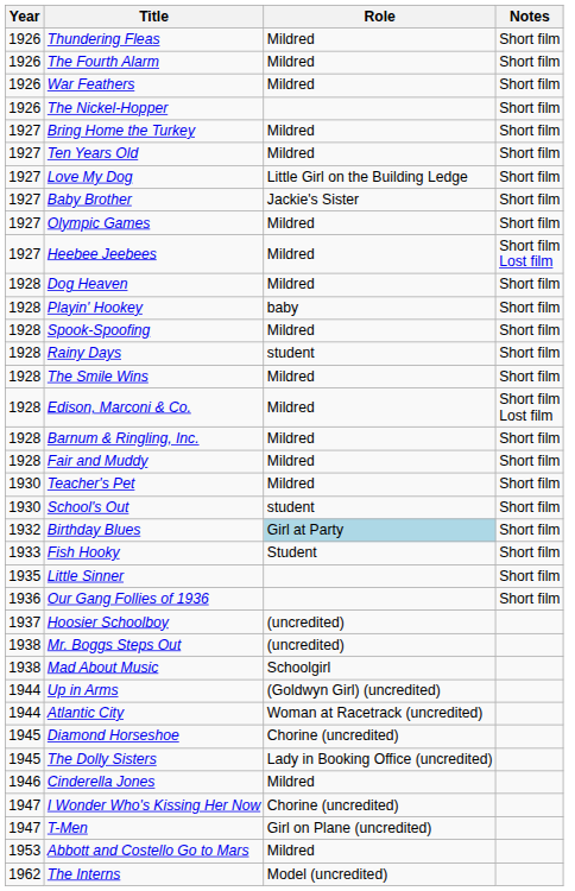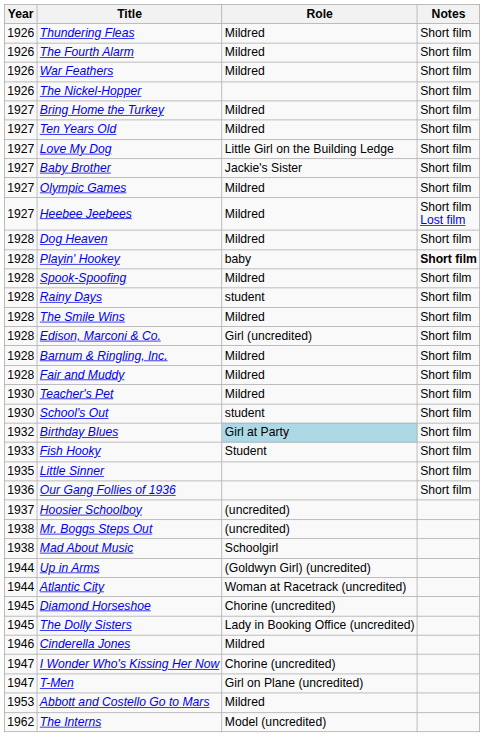Playin' Hookey | Notes: normal -> bold
Edison, Marconi & Co. | Role: Mildred -> Girl (uncredited)
Edison, Marconi & Co. | Notes: Short film Lost film -> Short film
